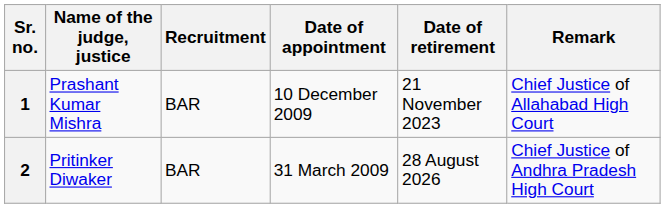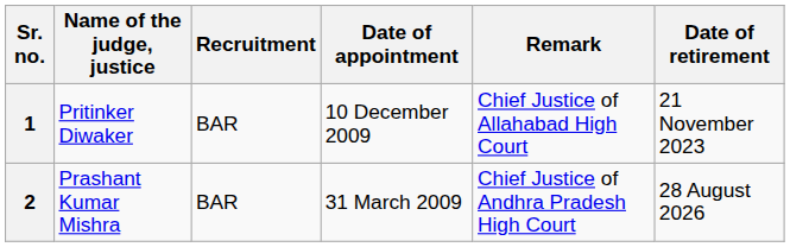columns swapped: Date of retirement <-> Remark
1 | Name of the judge, justice: Prashant Kumar Mishra -> Pritinker Diwaker
2 | Name of the judge, justice: Pritinker Diwaker -> Prashant Kumar Mishra
